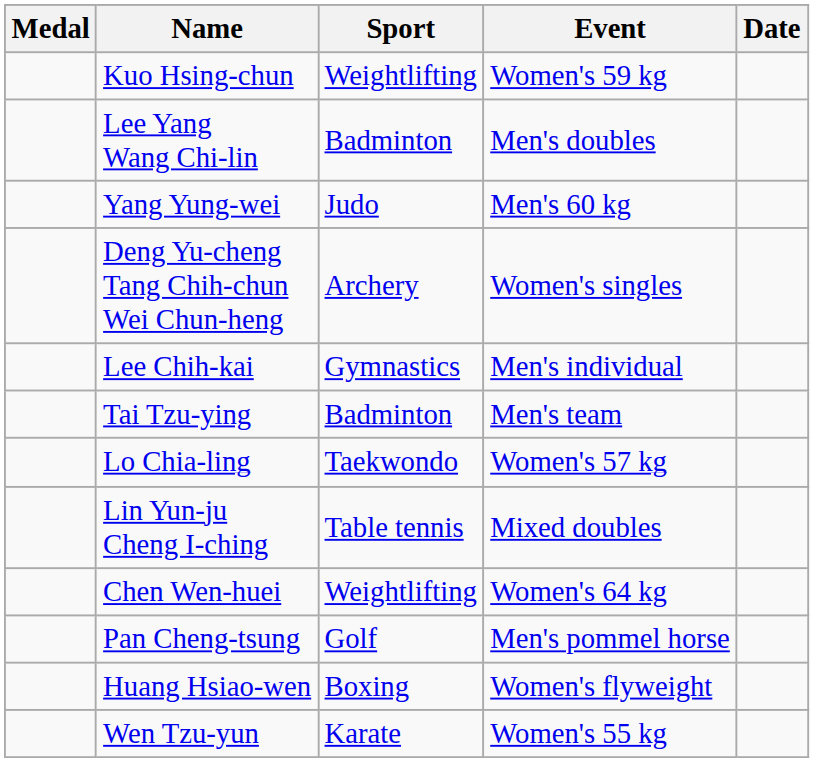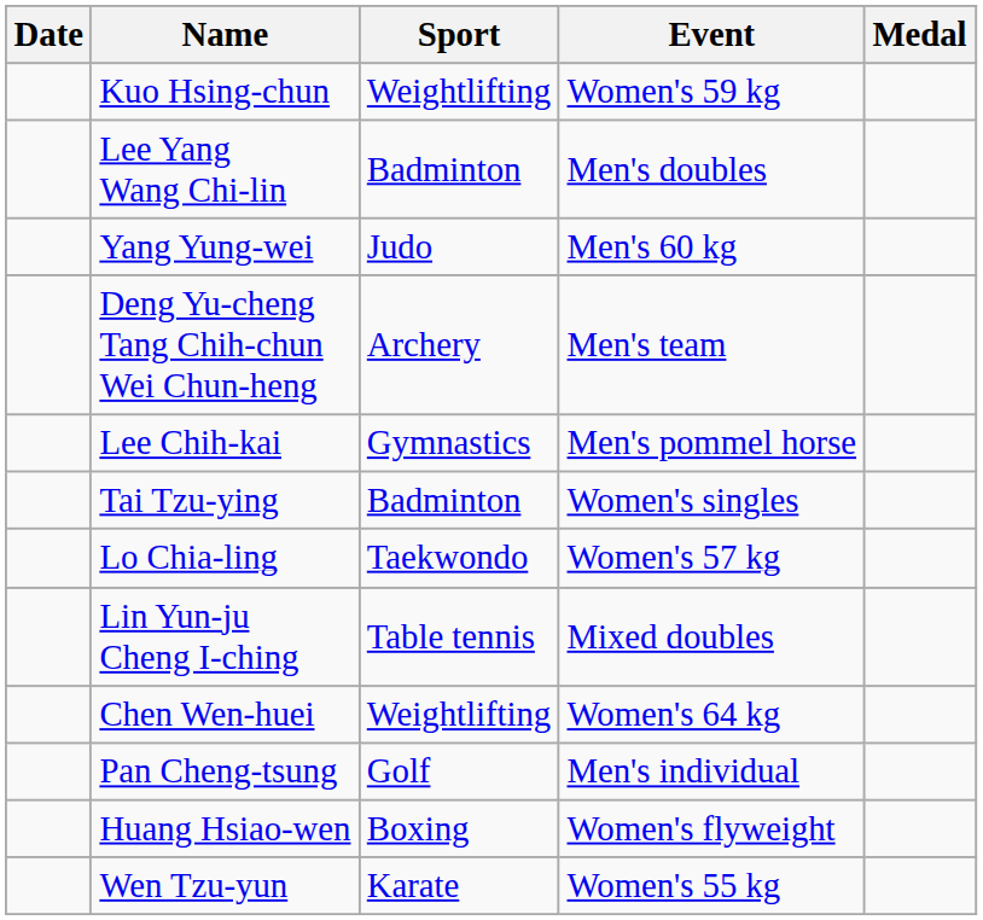columns swapped: Medal <-> Date
Deng Yu-cheng Tang Chih-chun Wei Chun-heng | Event: Women's singles -> Men's team
Lee Chih-kai | Event: Men's individual -> Men's pommel horse
Tai Tzu-ying | Event: Men's team -> Women's singles
Pan Cheng-tsung | Event: Men's pommel horse -> Men's individual
